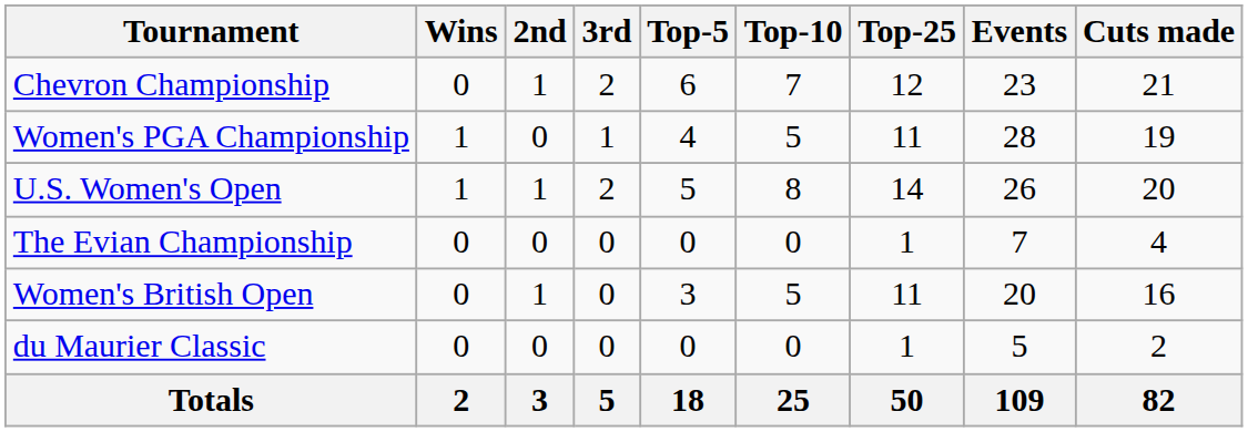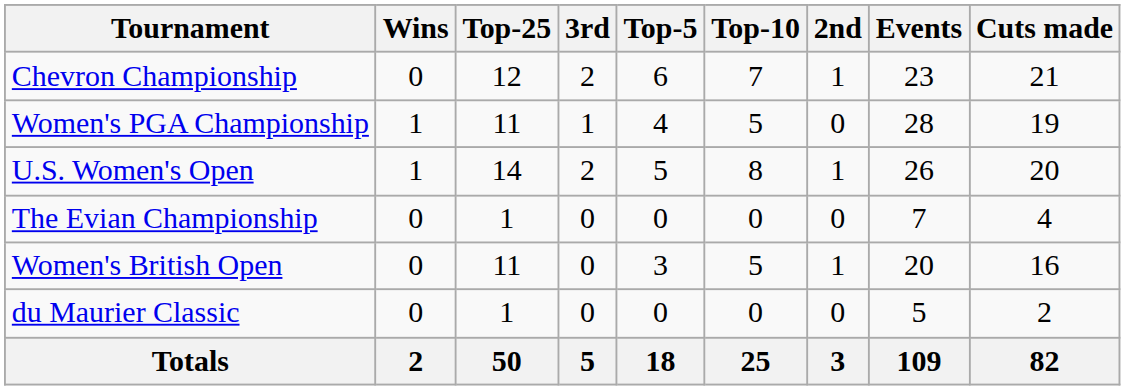columns swapped: 2nd <-> Top-25
